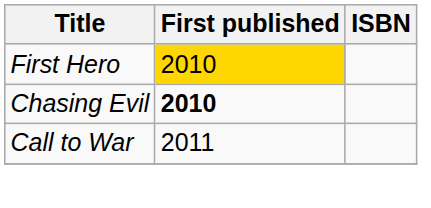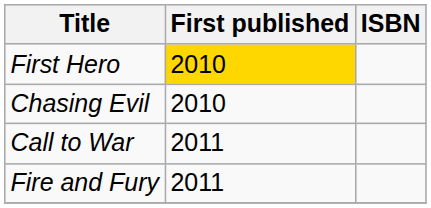Chasing Evil | First published: bold -> normal
+ row: Fire and Fury | 2011
